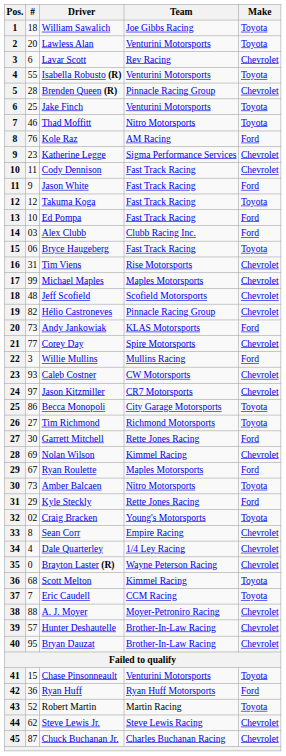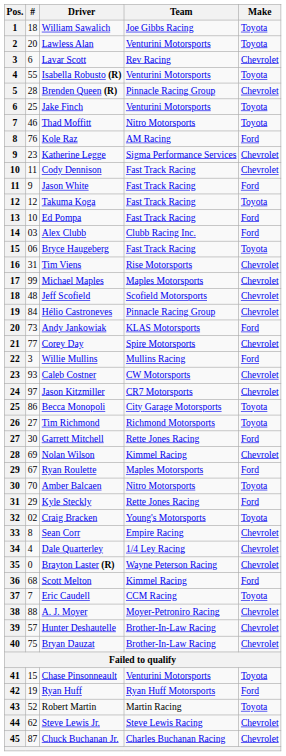Hélio Castroneves | #: 82 -> 84
Amber Balcaen | #: 73 -> 70
Scott Melton | Make: Toyota -> Ford
Bryan Dauzat | #: 95 -> 75
Ryan Huff | #: 36 -> 19
